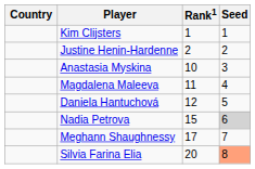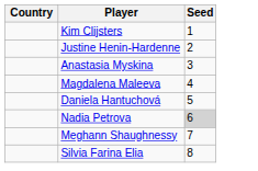- column: Rank1 | 1 | 2 | 10 | 11 | 12 | 15 | 17 | 20
Silvia Farina Elia | Seed: lightsalmon background -> no background
